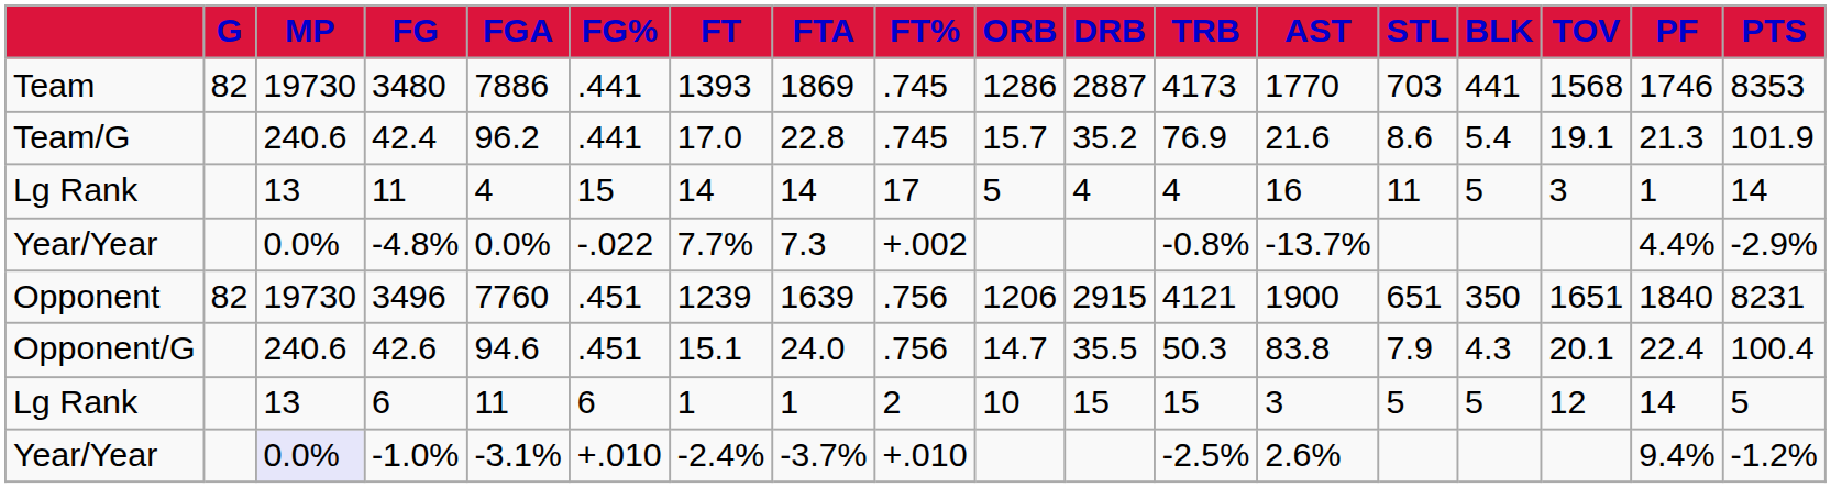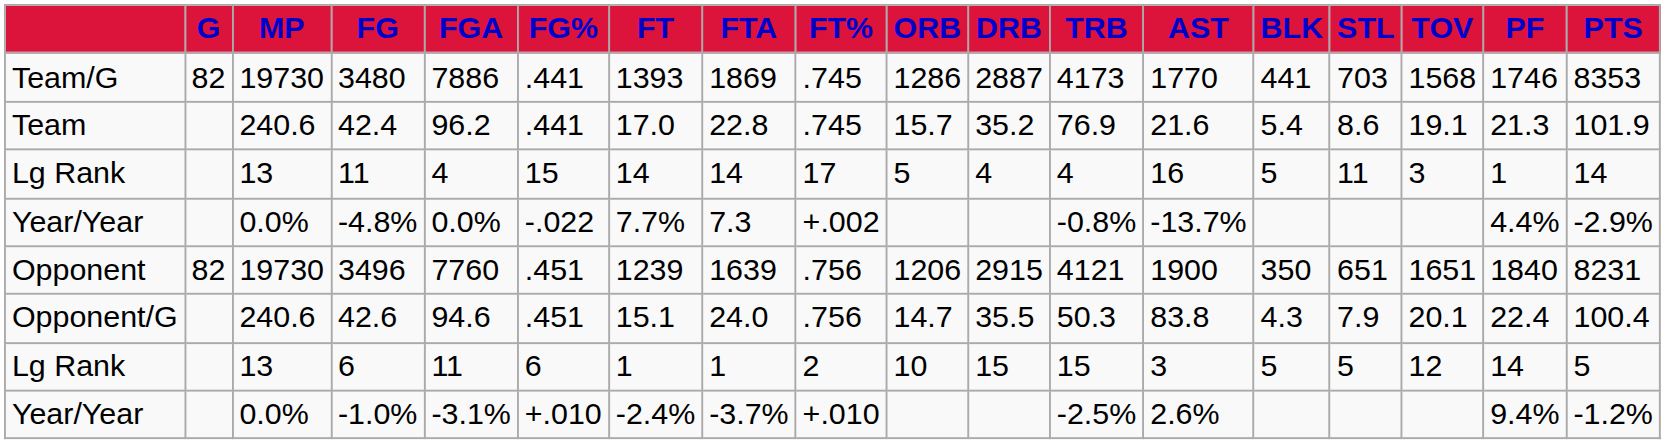columns swapped: STL <-> BLK
3480 | column 1: Team -> Team/G
42.4 | column 1: Team/G -> Team
-1.0% | MP: lavender background -> no background
